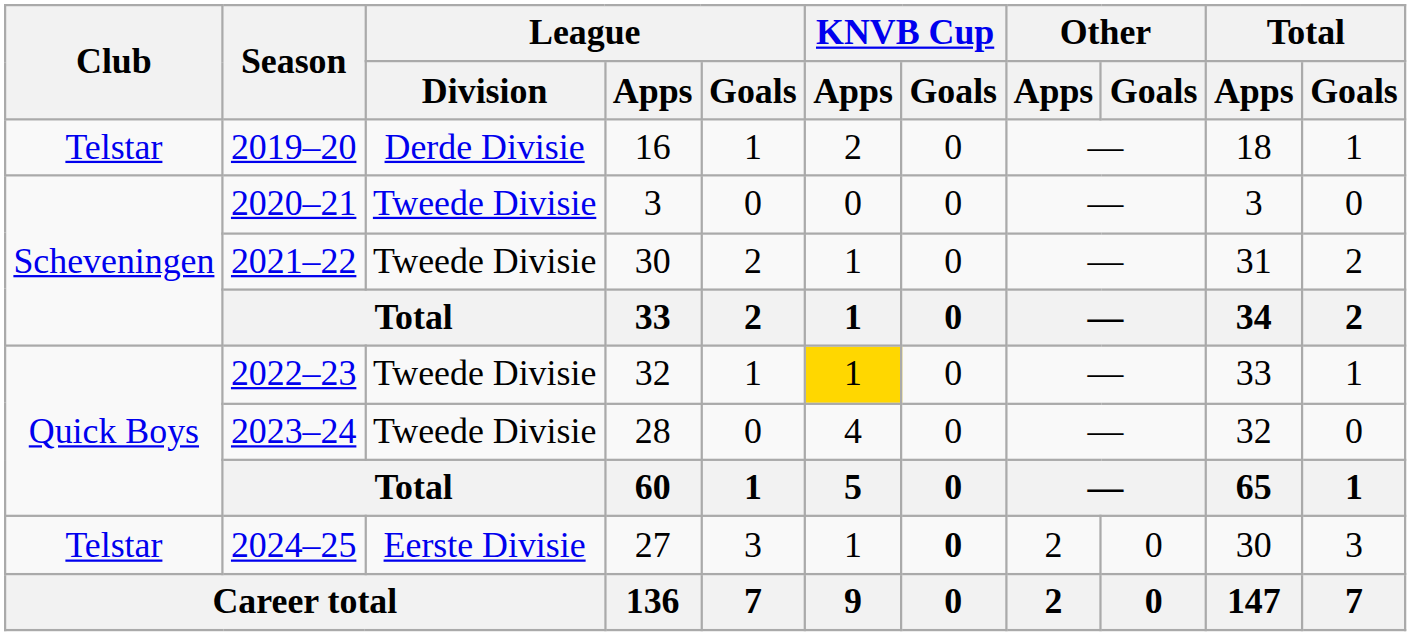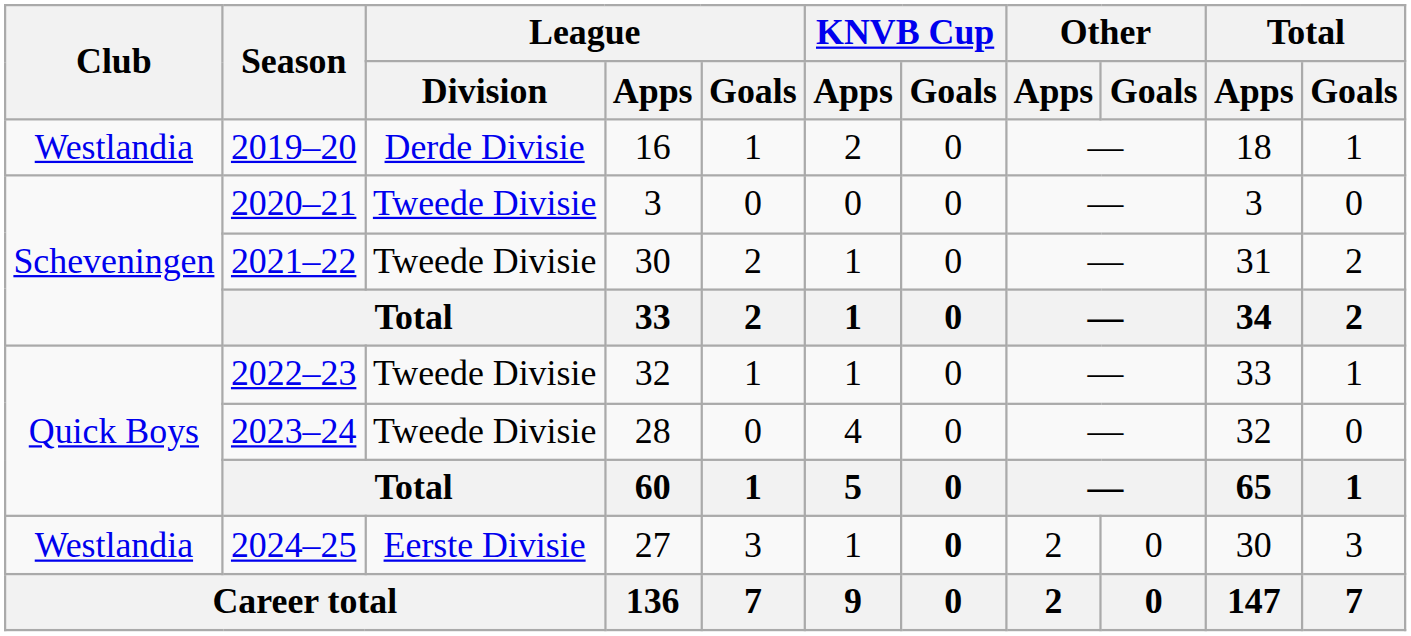2019–20 | Club: Telstar -> Westlandia
2022–23 | KNVB Cup / Apps: gold background -> no background
2024–25 | Club: Telstar -> Westlandia
